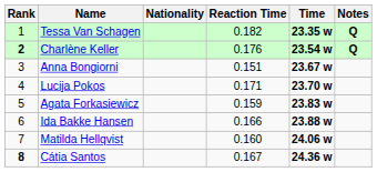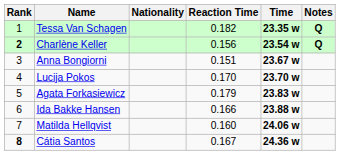Charlène Keller | Reaction Time: 0.176 -> 0.156
Lucija Pokos | Reaction Time: 0.171 -> 0.170
Agata Forkasiewicz | Reaction Time: 0.159 -> 0.179
